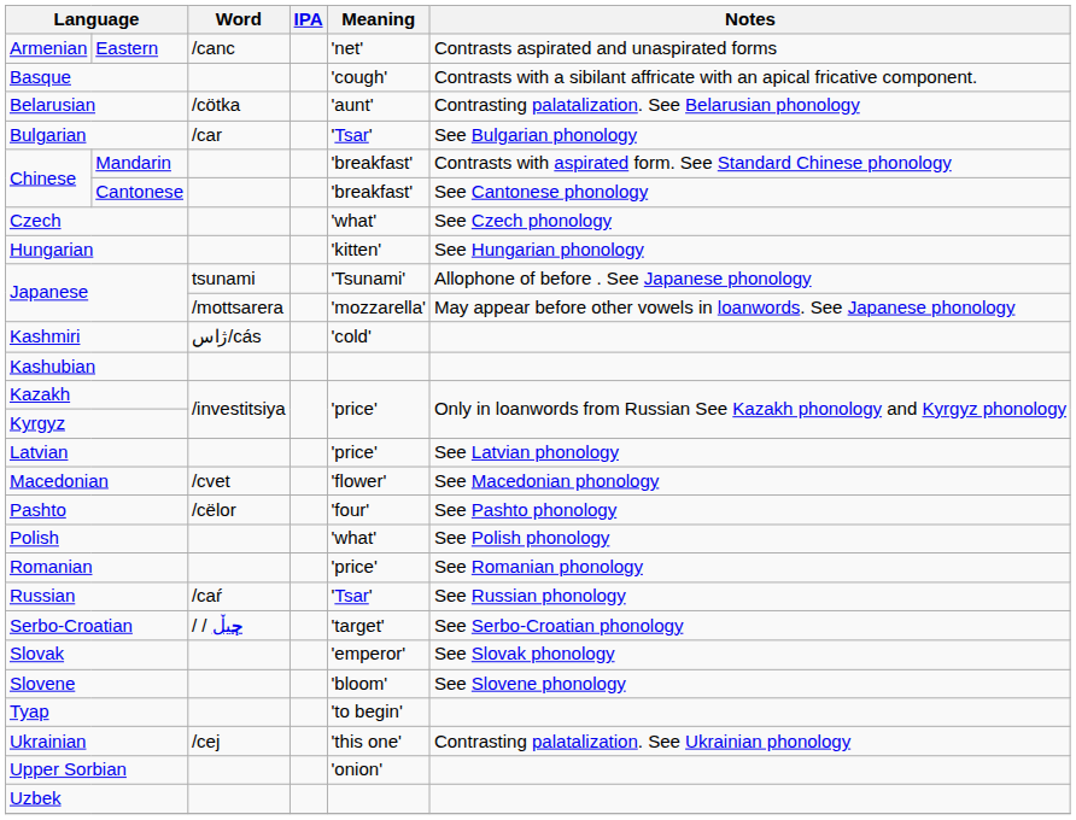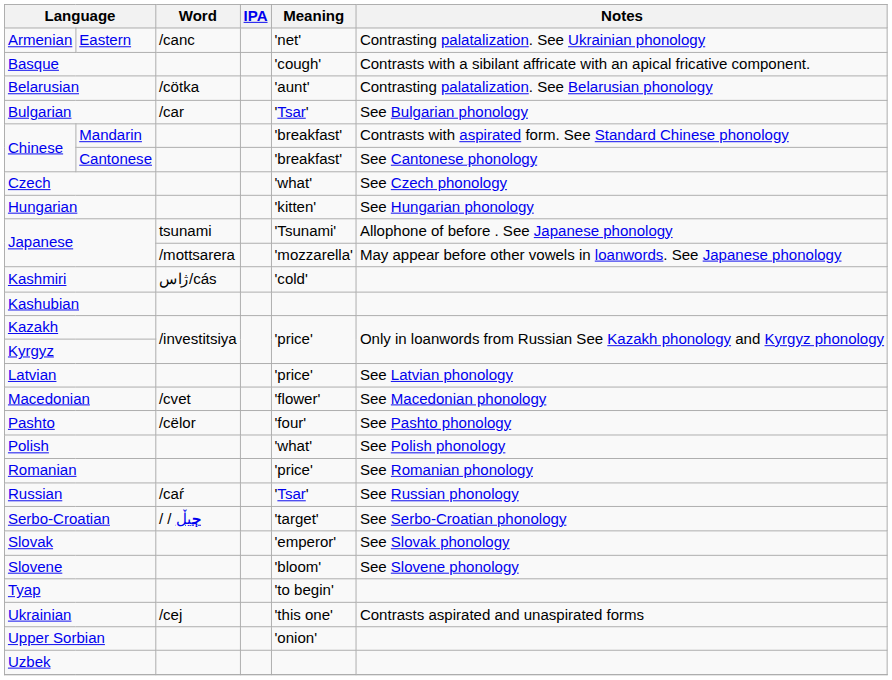Eastern | Notes: Contrasts aspirated and unaspirated forms -> Contrasting palatalization. See Ukrainian phonology
Ukrainian | Notes: Contrasting palatalization. See Ukrainian phonology -> Contrasts aspirated and unaspirated forms
